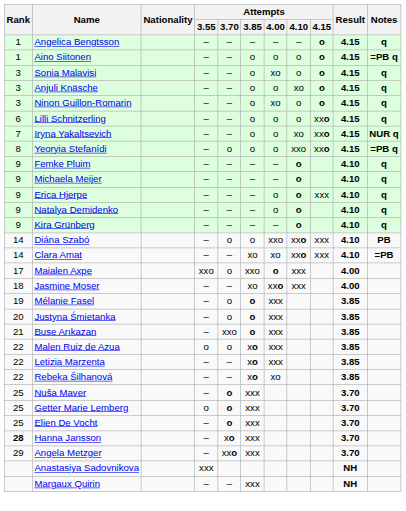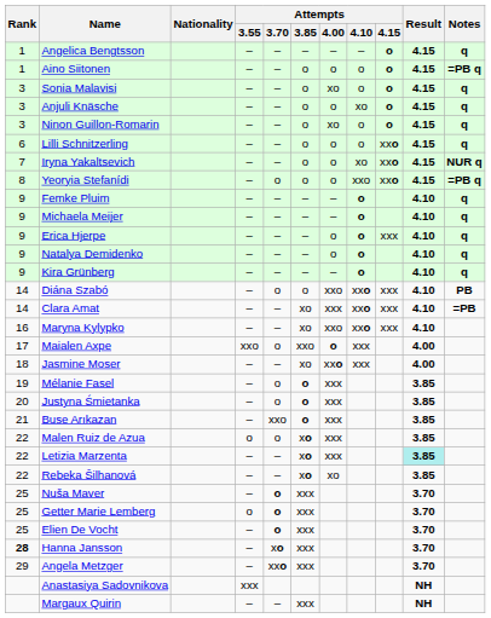Clara Amat | Attempts / 4.00: xo -> xxx
+ row: 16 | Maryna Kylypko | – | – | xo | xxo | xxo | xxx | 4.10
Letizia Marzenta | Result: no background -> paleturquoise background
